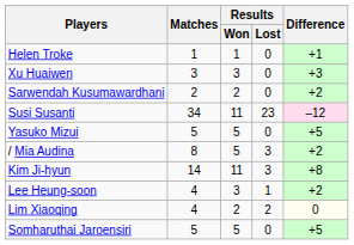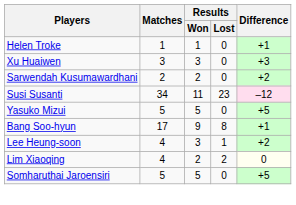- row: / Mia Audina | 8 | 5 | 3 | +2
+ row: Bang Soo-hyun | 17 | 9 | 8 | +1
- row: Kim Ji-hyun | 14 | 11 | 3 | +8
